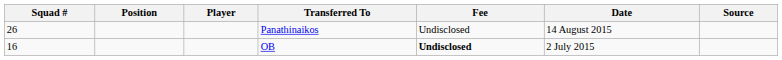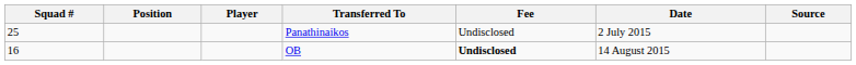Panathinaikos | Squad #: 26 -> 25
Panathinaikos | Date: 14 August 2015 -> 2 July 2015
OB | Date: 2 July 2015 -> 14 August 2015
